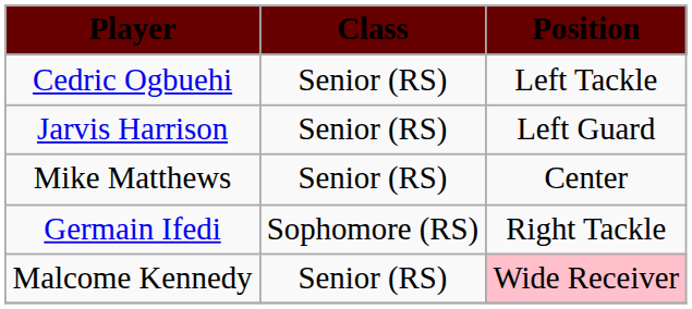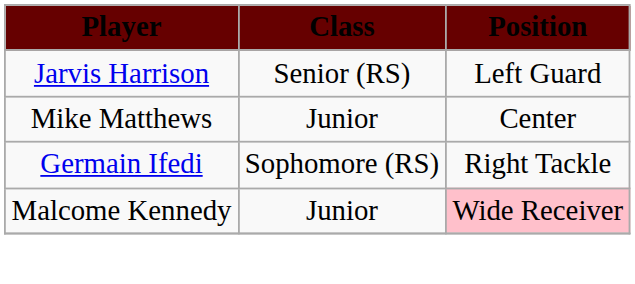- row: Cedric Ogbuehi | Senior (RS) | Left Tackle
Mike Matthews | Class: Senior (RS) -> Junior
Malcome Kennedy | Class: Senior (RS) -> Junior
